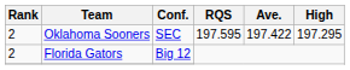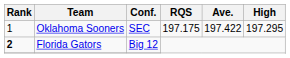Oklahoma Sooners | Rank: 2 -> 1
Oklahoma Sooners | RQS: 197.595 -> 197.175
Florida Gators | Rank: normal -> bold
